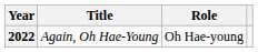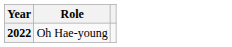- column: Title | Again, Oh Hae-Young
